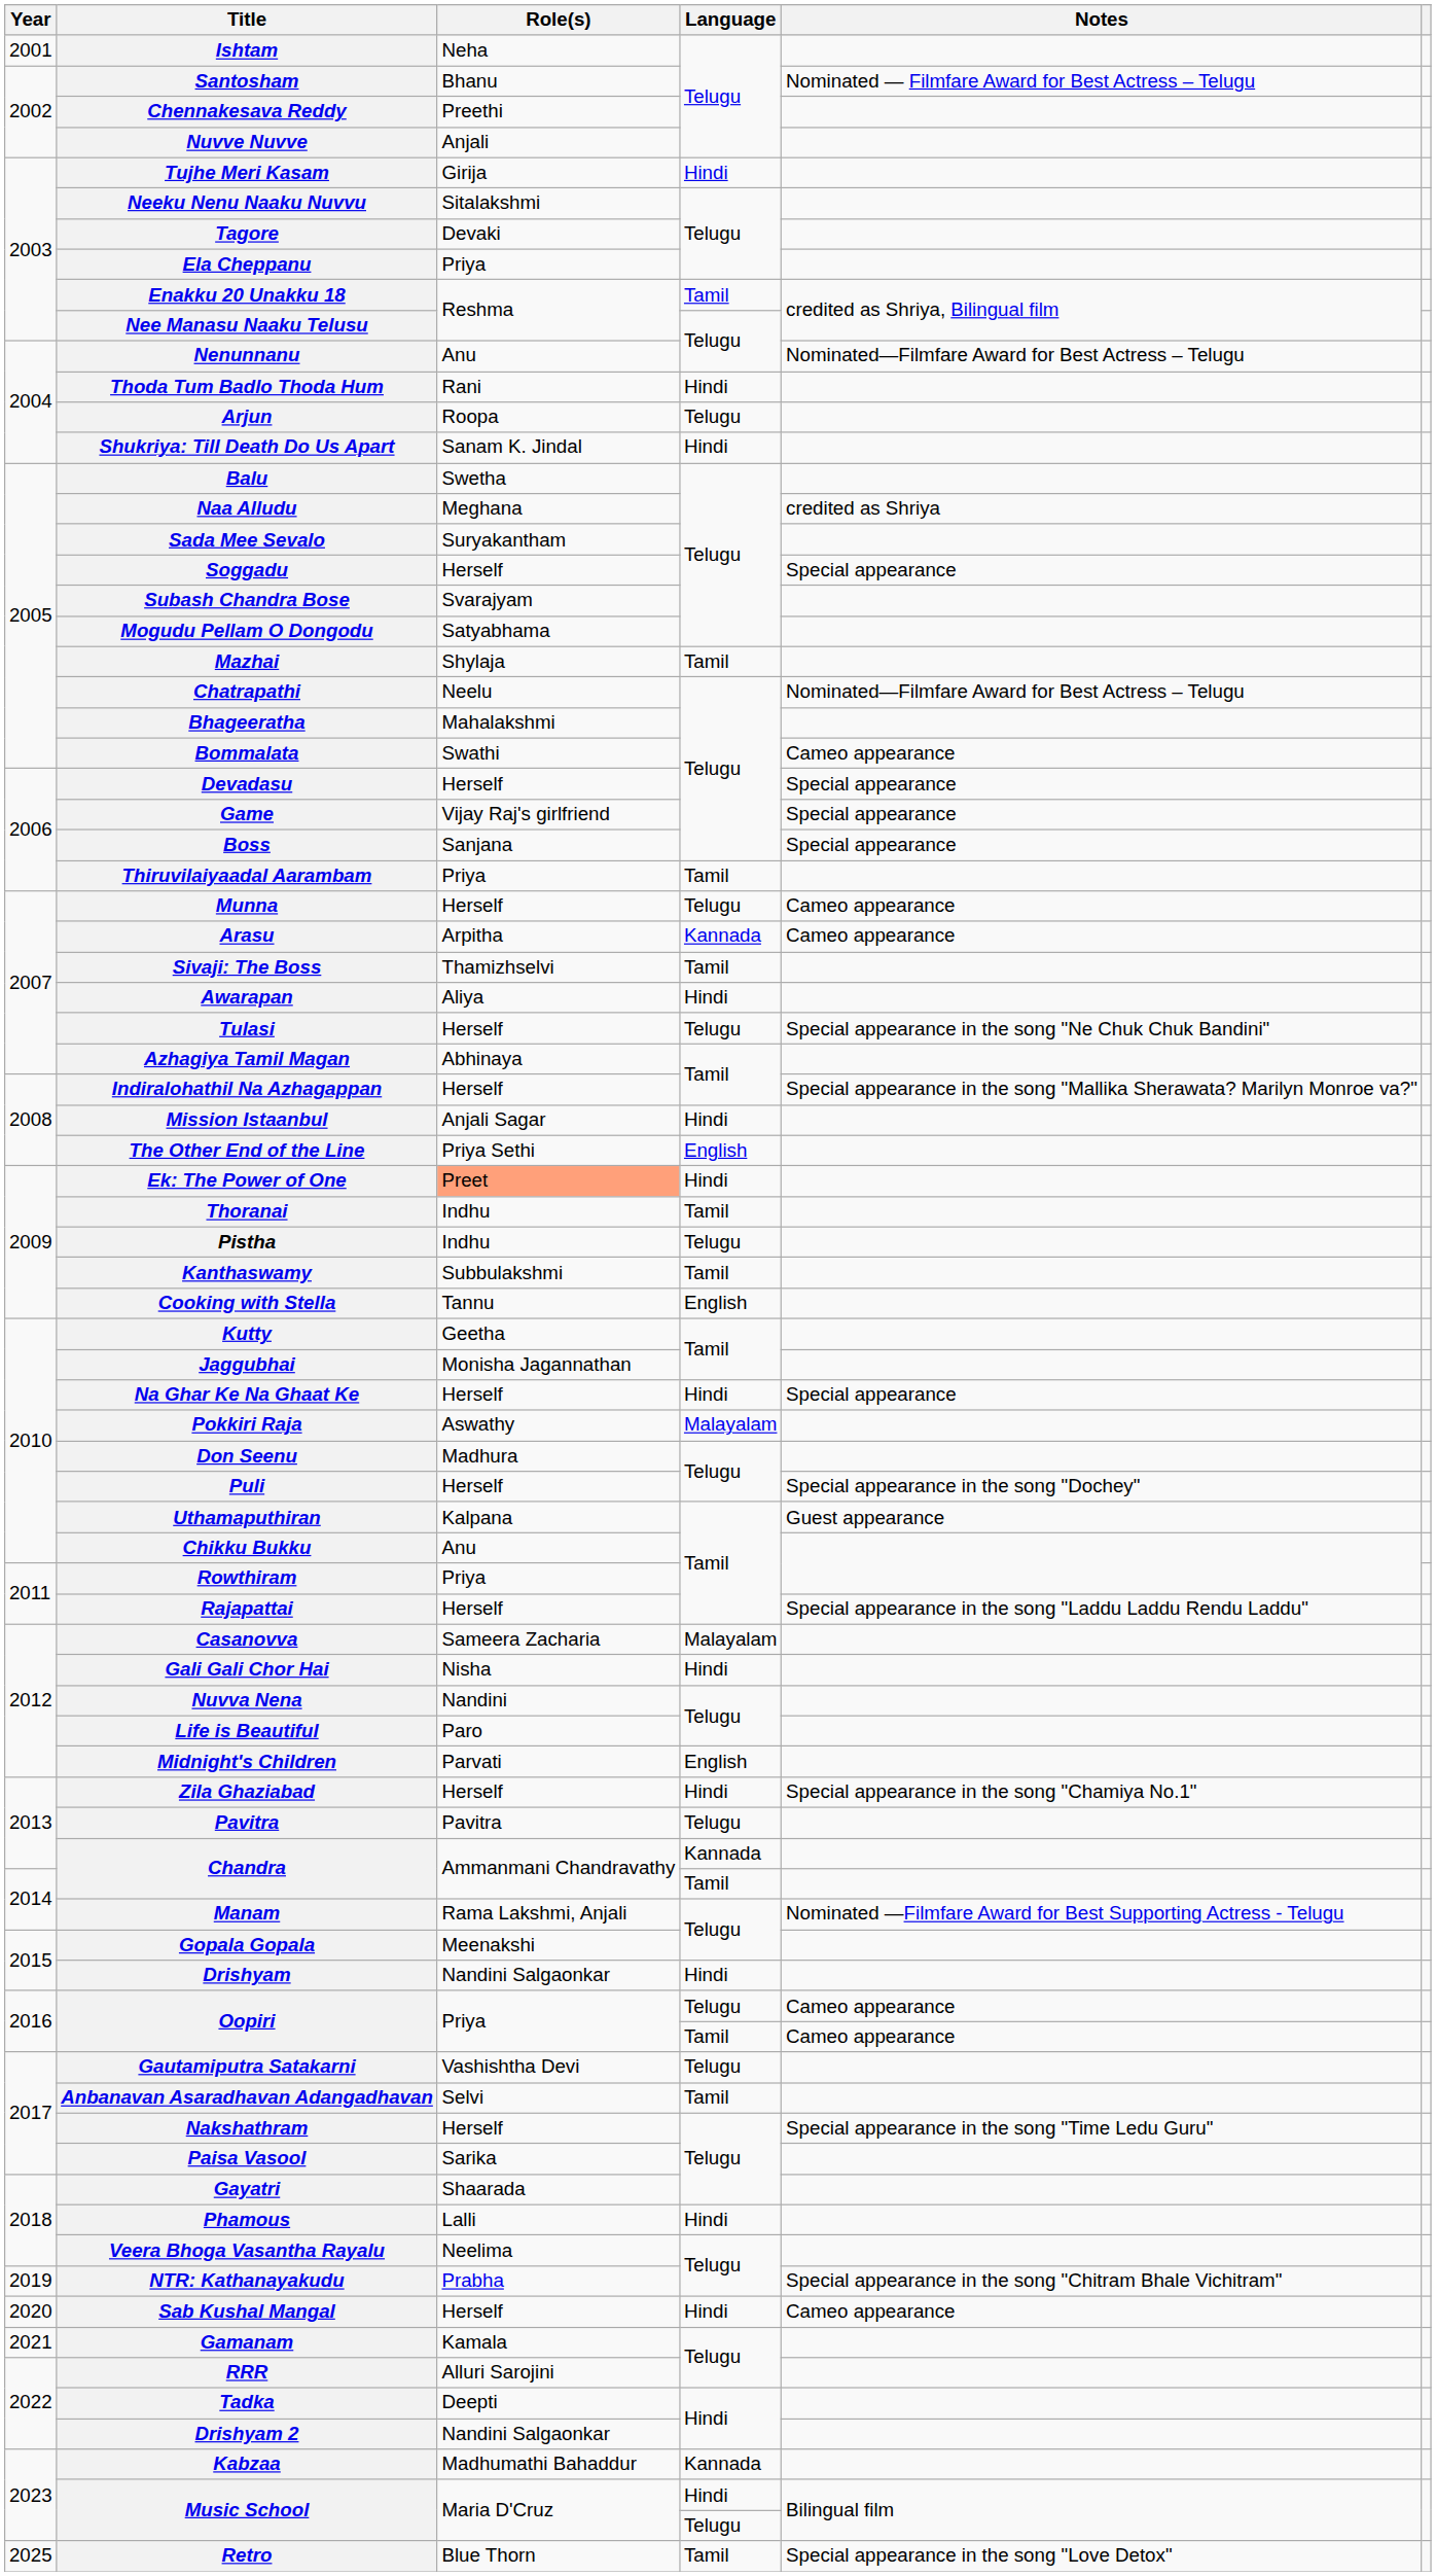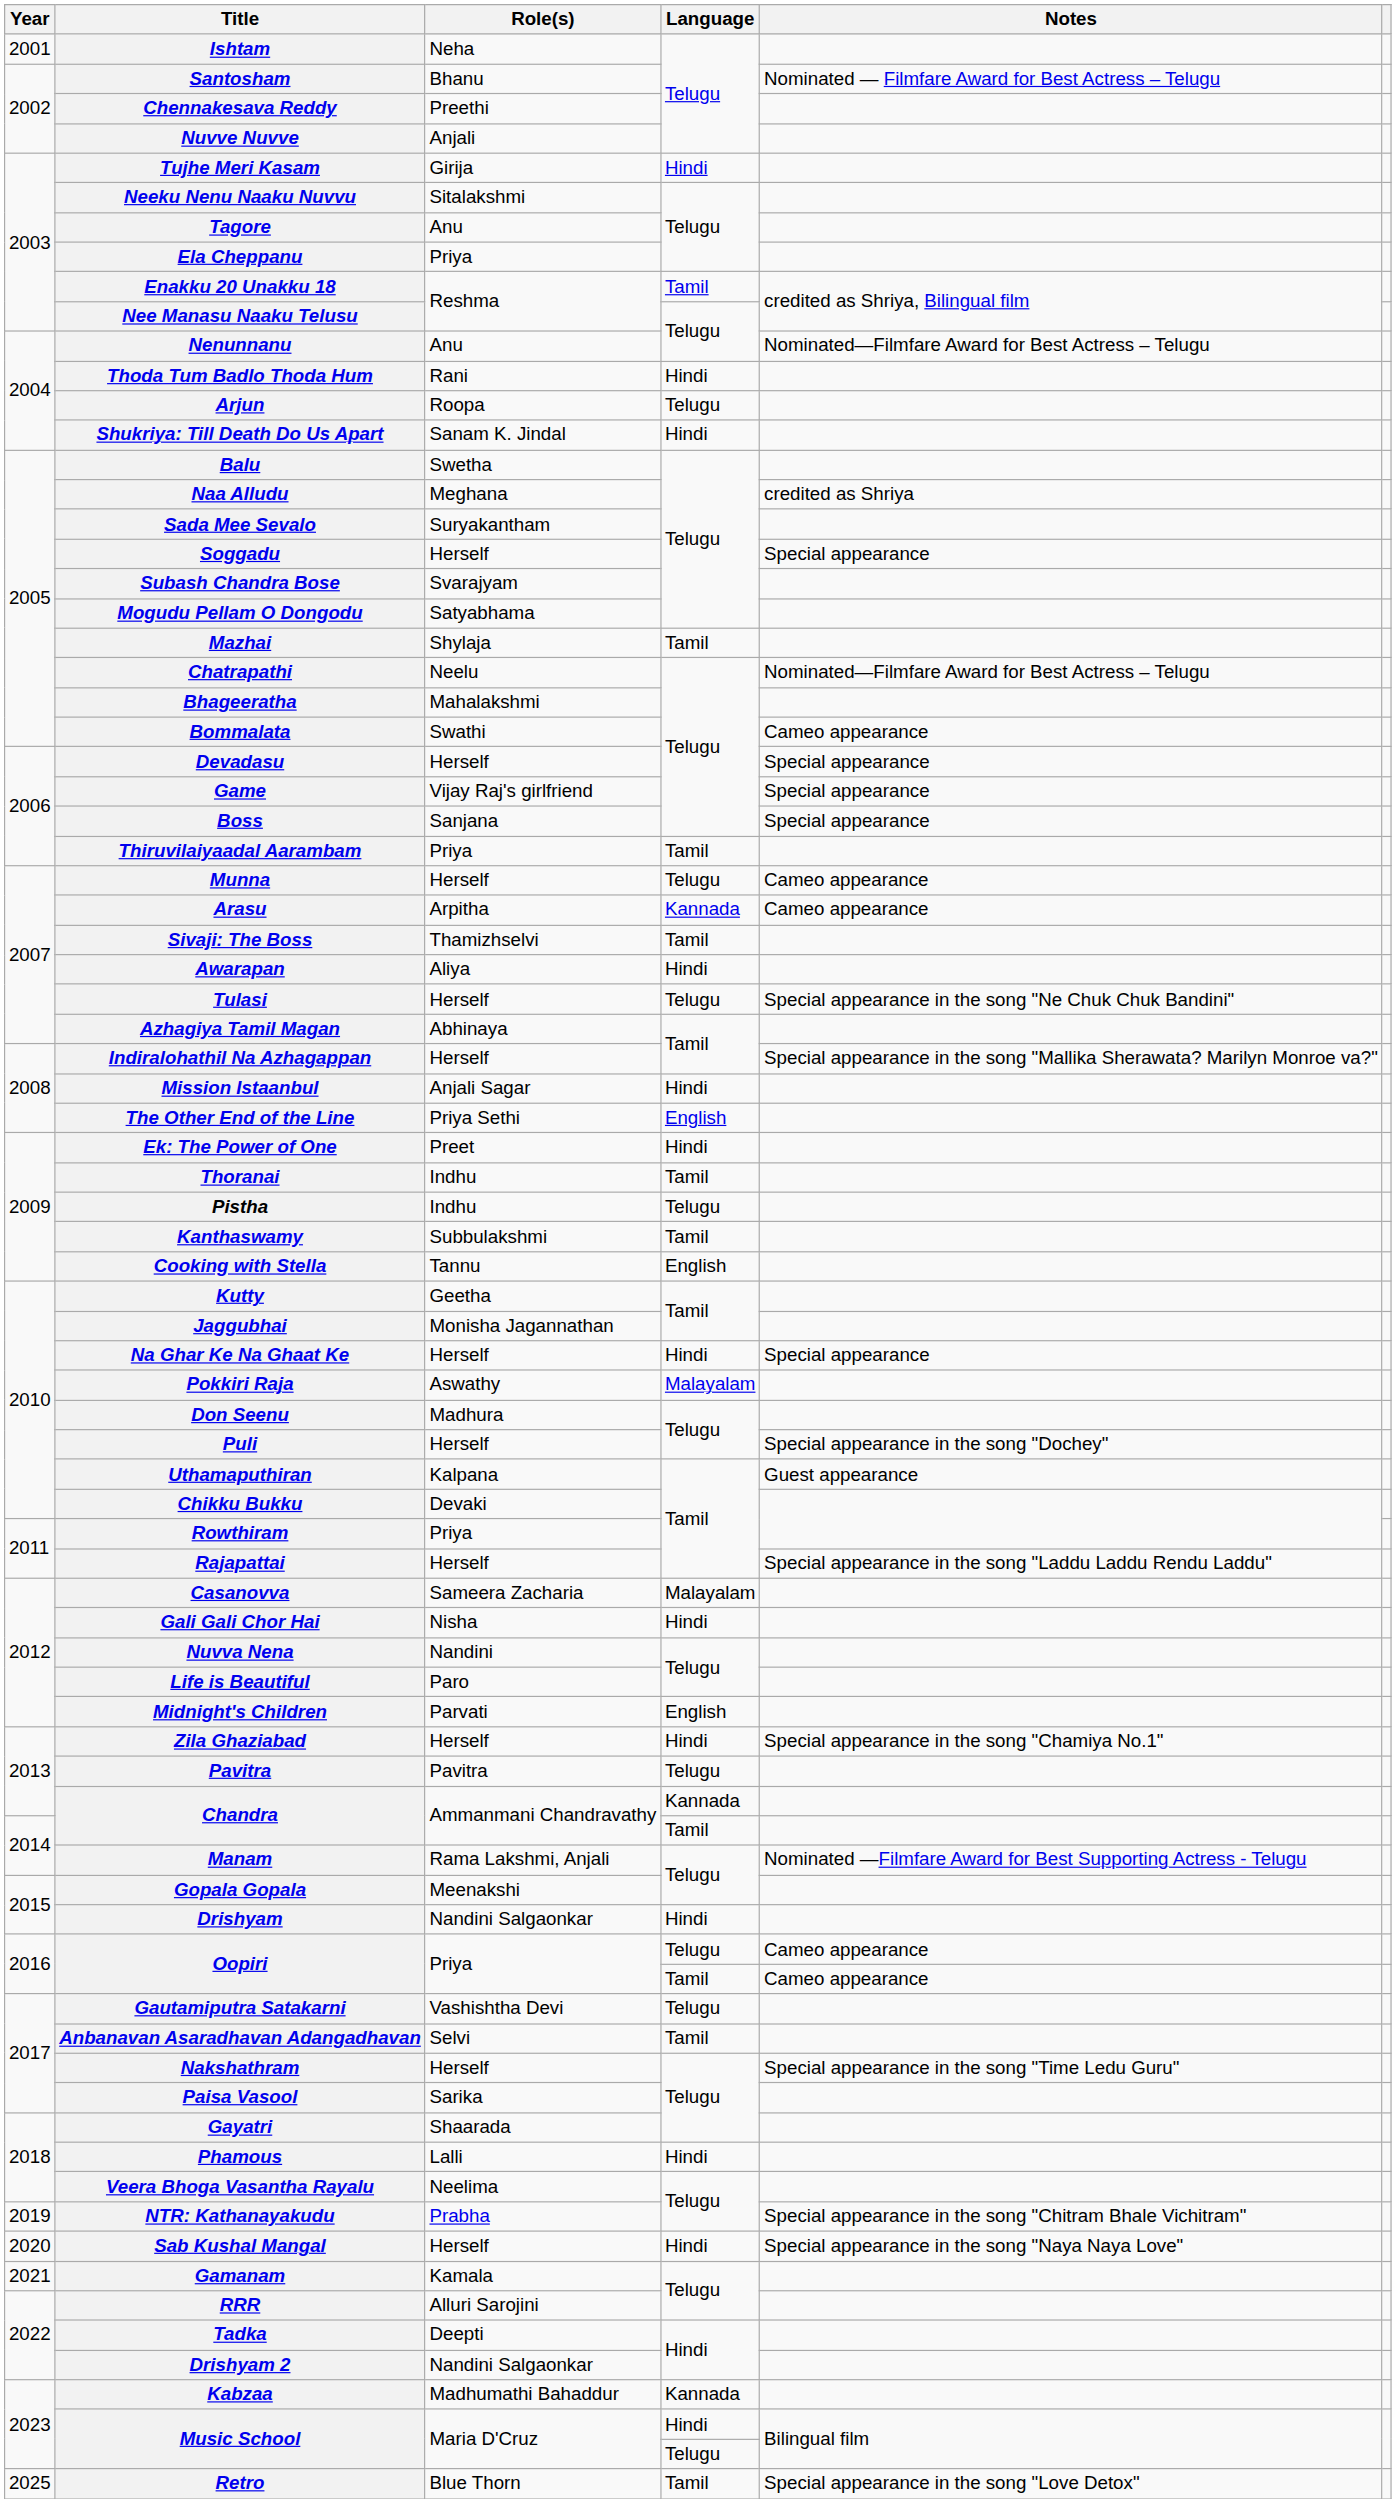Tagore | Role(s): Devaki -> Anu
Ek: The Power of One | Role(s): lightsalmon background -> no background
Chikku Bukku | Role(s): Anu -> Devaki
Sab Kushal Mangal | Notes: Cameo appearance -> Special appearance in the song "Naya Naya Love"
